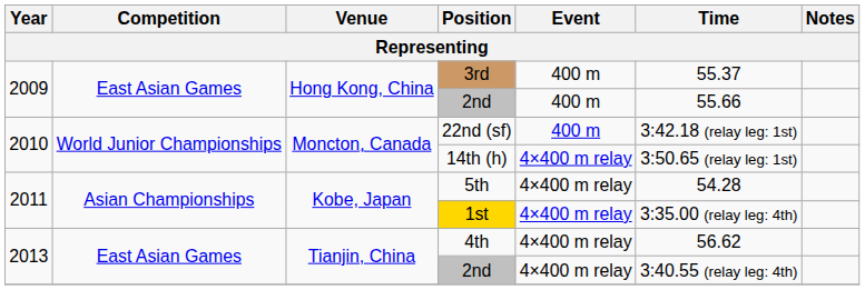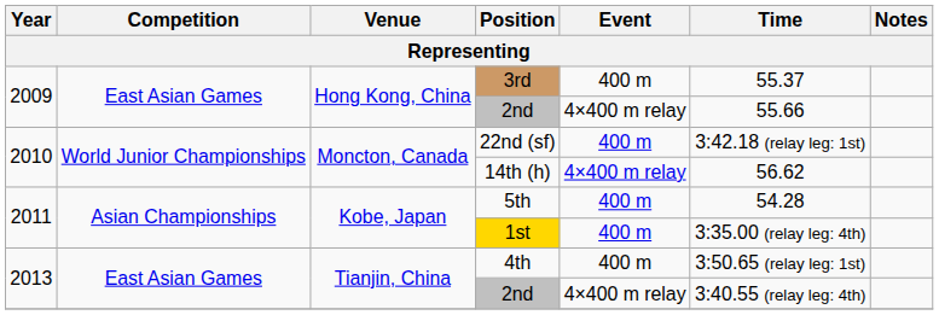2009 / 2nd | Event: 400 m -> 4×400 m relay
14th (h) | Time: 3:50.65 (relay leg: 1st) -> 56.62
5th | Event: 4×400 m relay -> 400 m
1st | Event: 4×400 m relay -> 400 m
4th | Event: 4×400 m relay -> 400 m
4th | Time: 56.62 -> 3:50.65 (relay leg: 1st)
